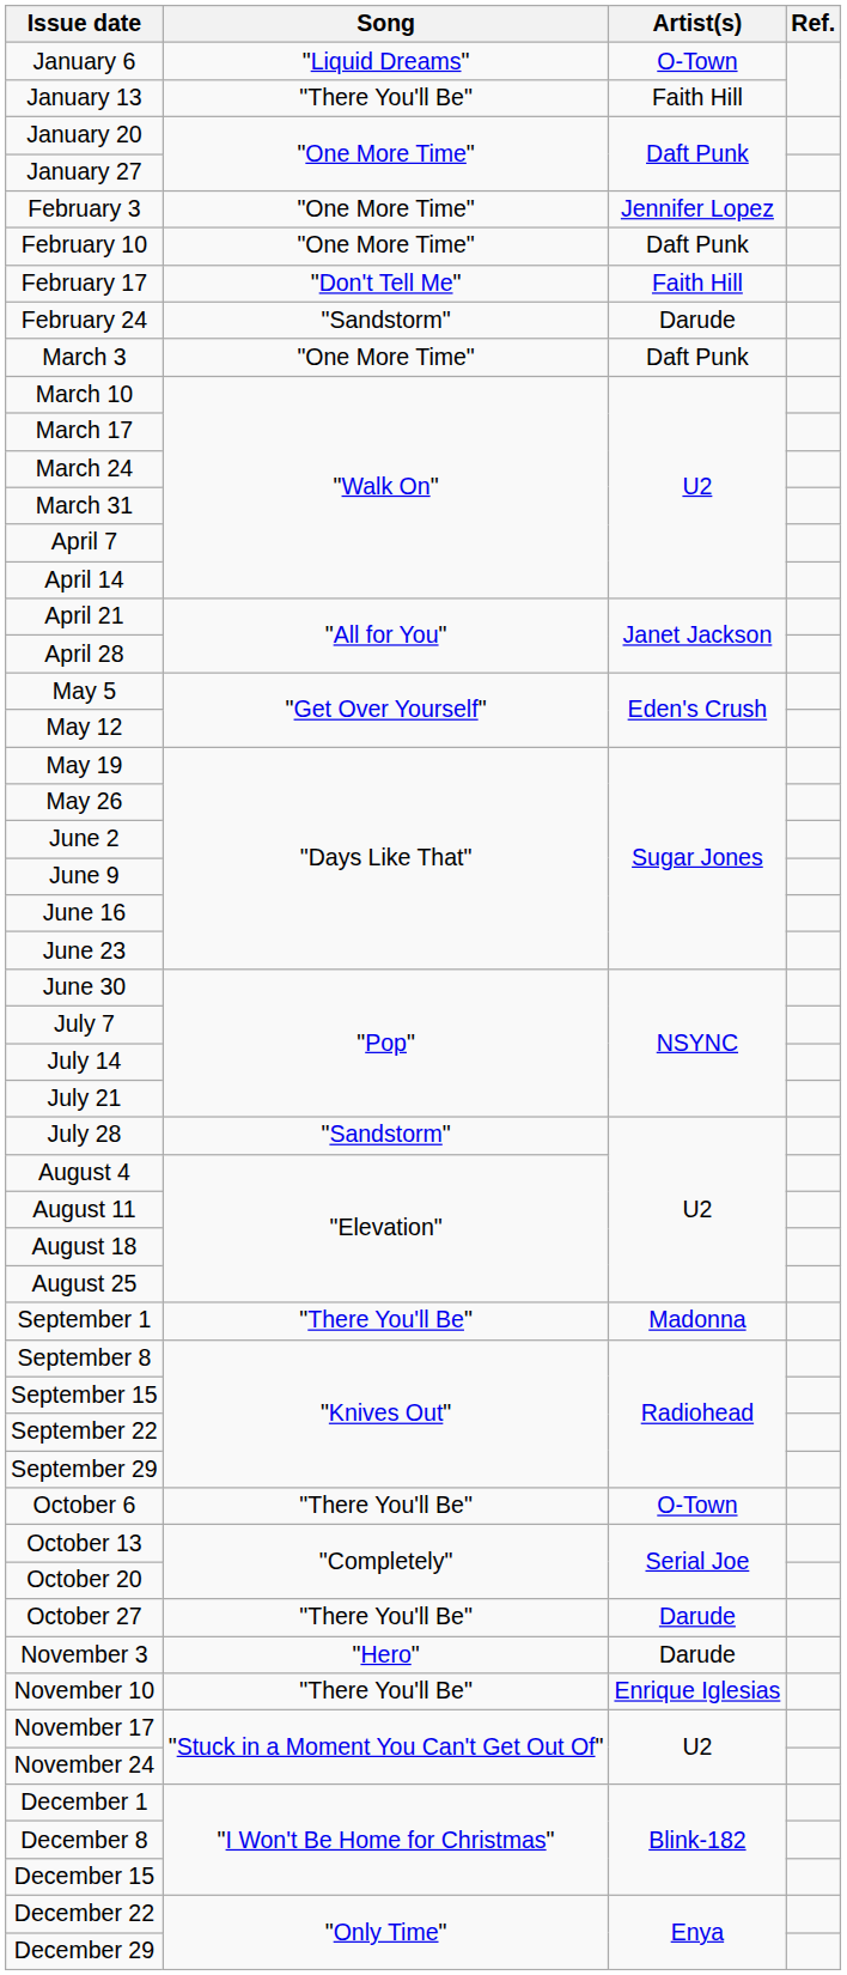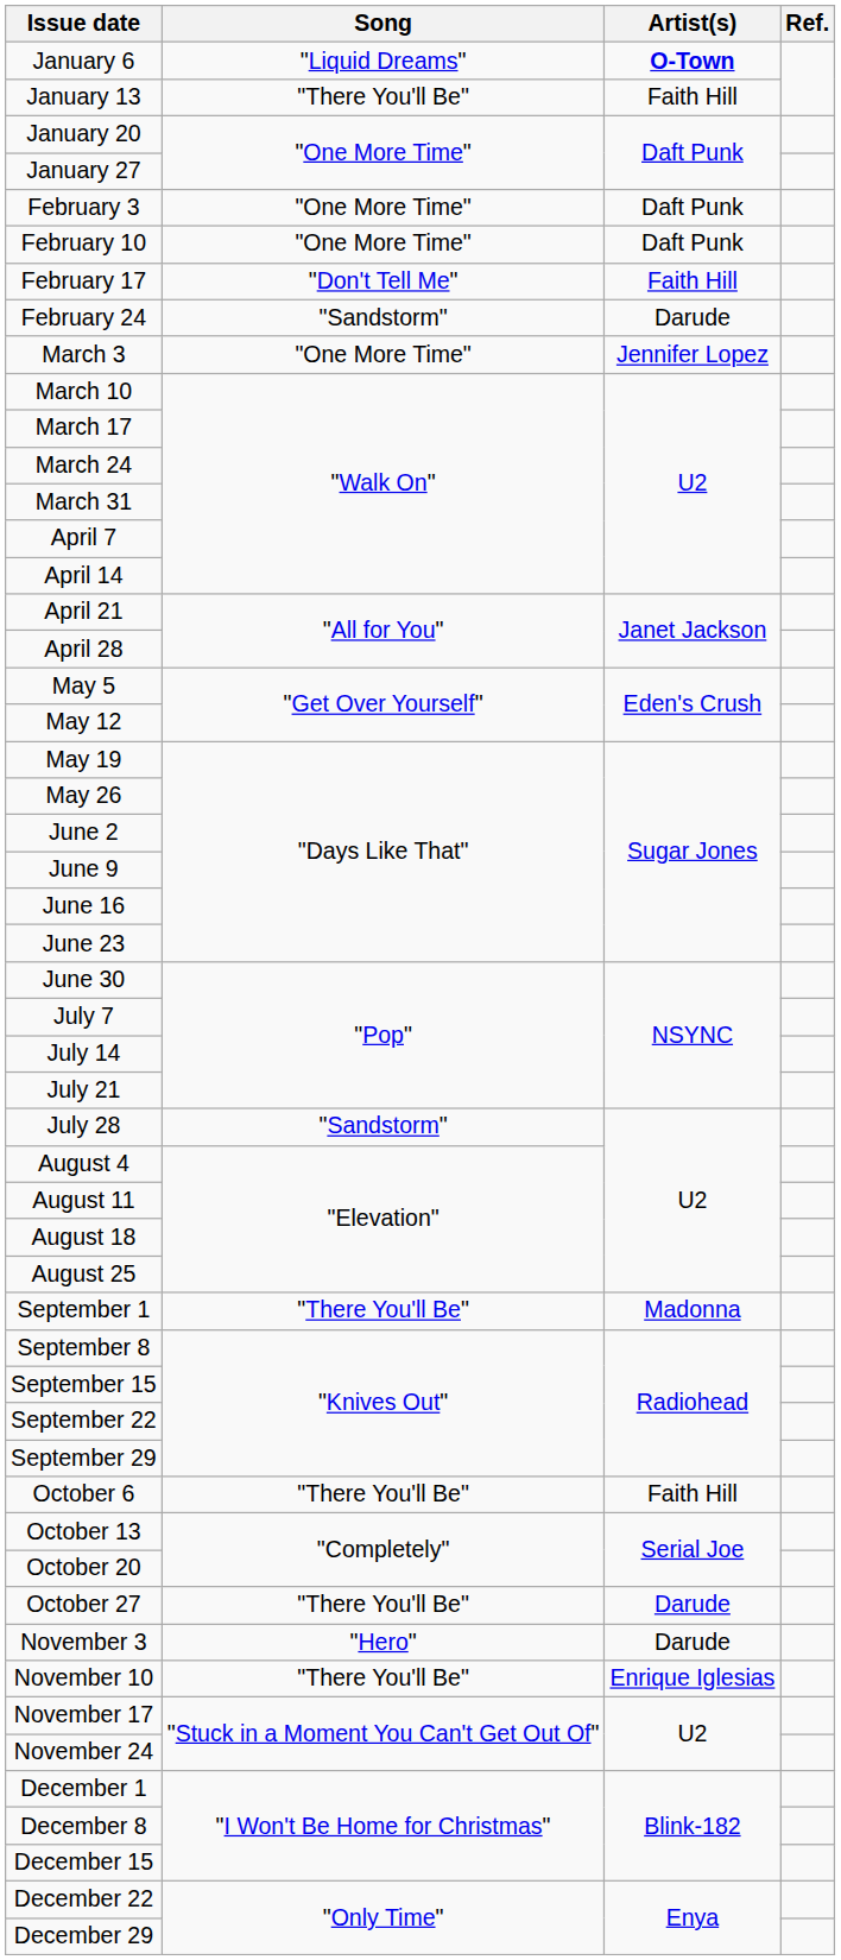January 6 | Artist(s): normal -> bold
February 3 | Artist(s): Jennifer Lopez -> Daft Punk
March 3 | Artist(s): Daft Punk -> Jennifer Lopez
October 6 | Artist(s): O-Town -> Faith Hill
